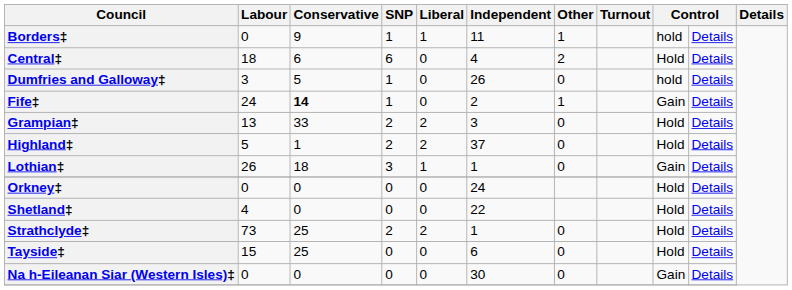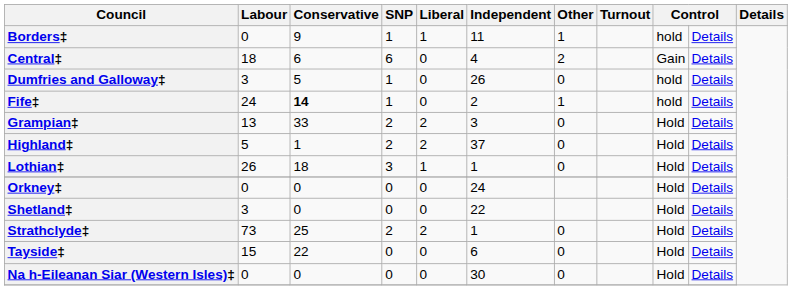Central‡ | column 9: Hold -> Gain
Fife‡ | column 9: Gain -> hold
Lothian‡ | column 9: Gain -> Hold
Shetland‡ | Labour: 4 -> 3
Tayside‡ | Conservative: 25 -> 22
Na h-Eileanan Siar (Western Isles)‡ | column 9: Gain -> Hold
